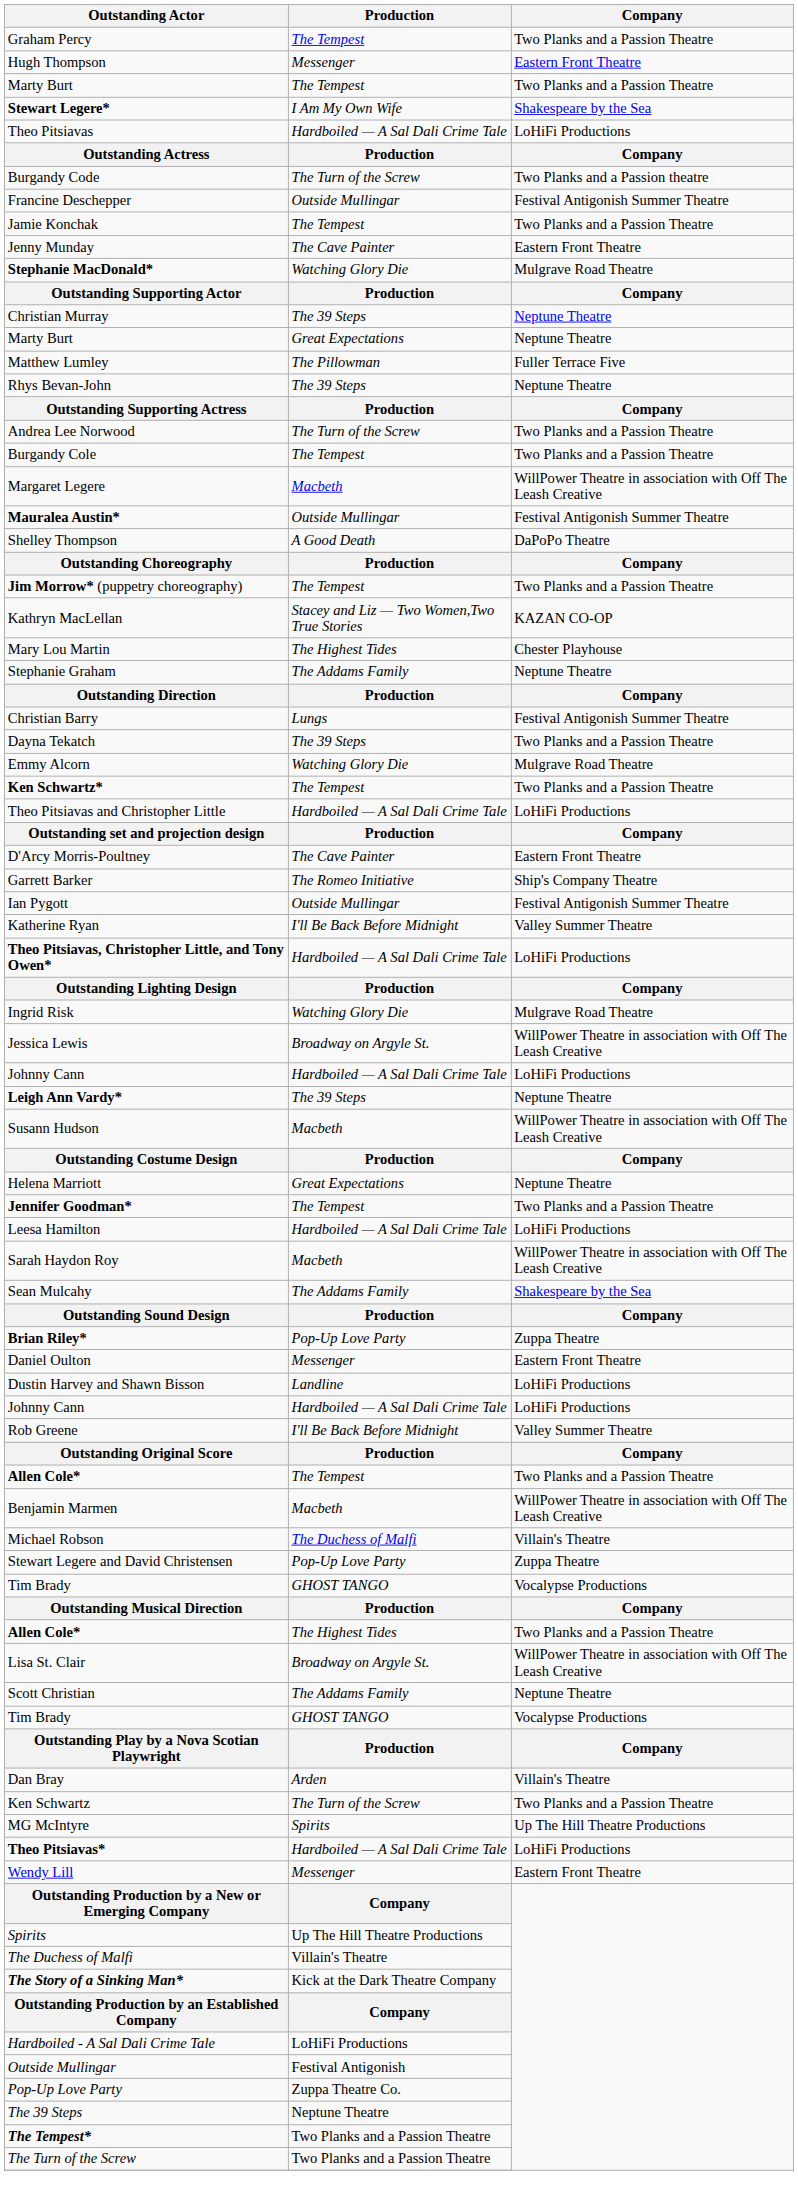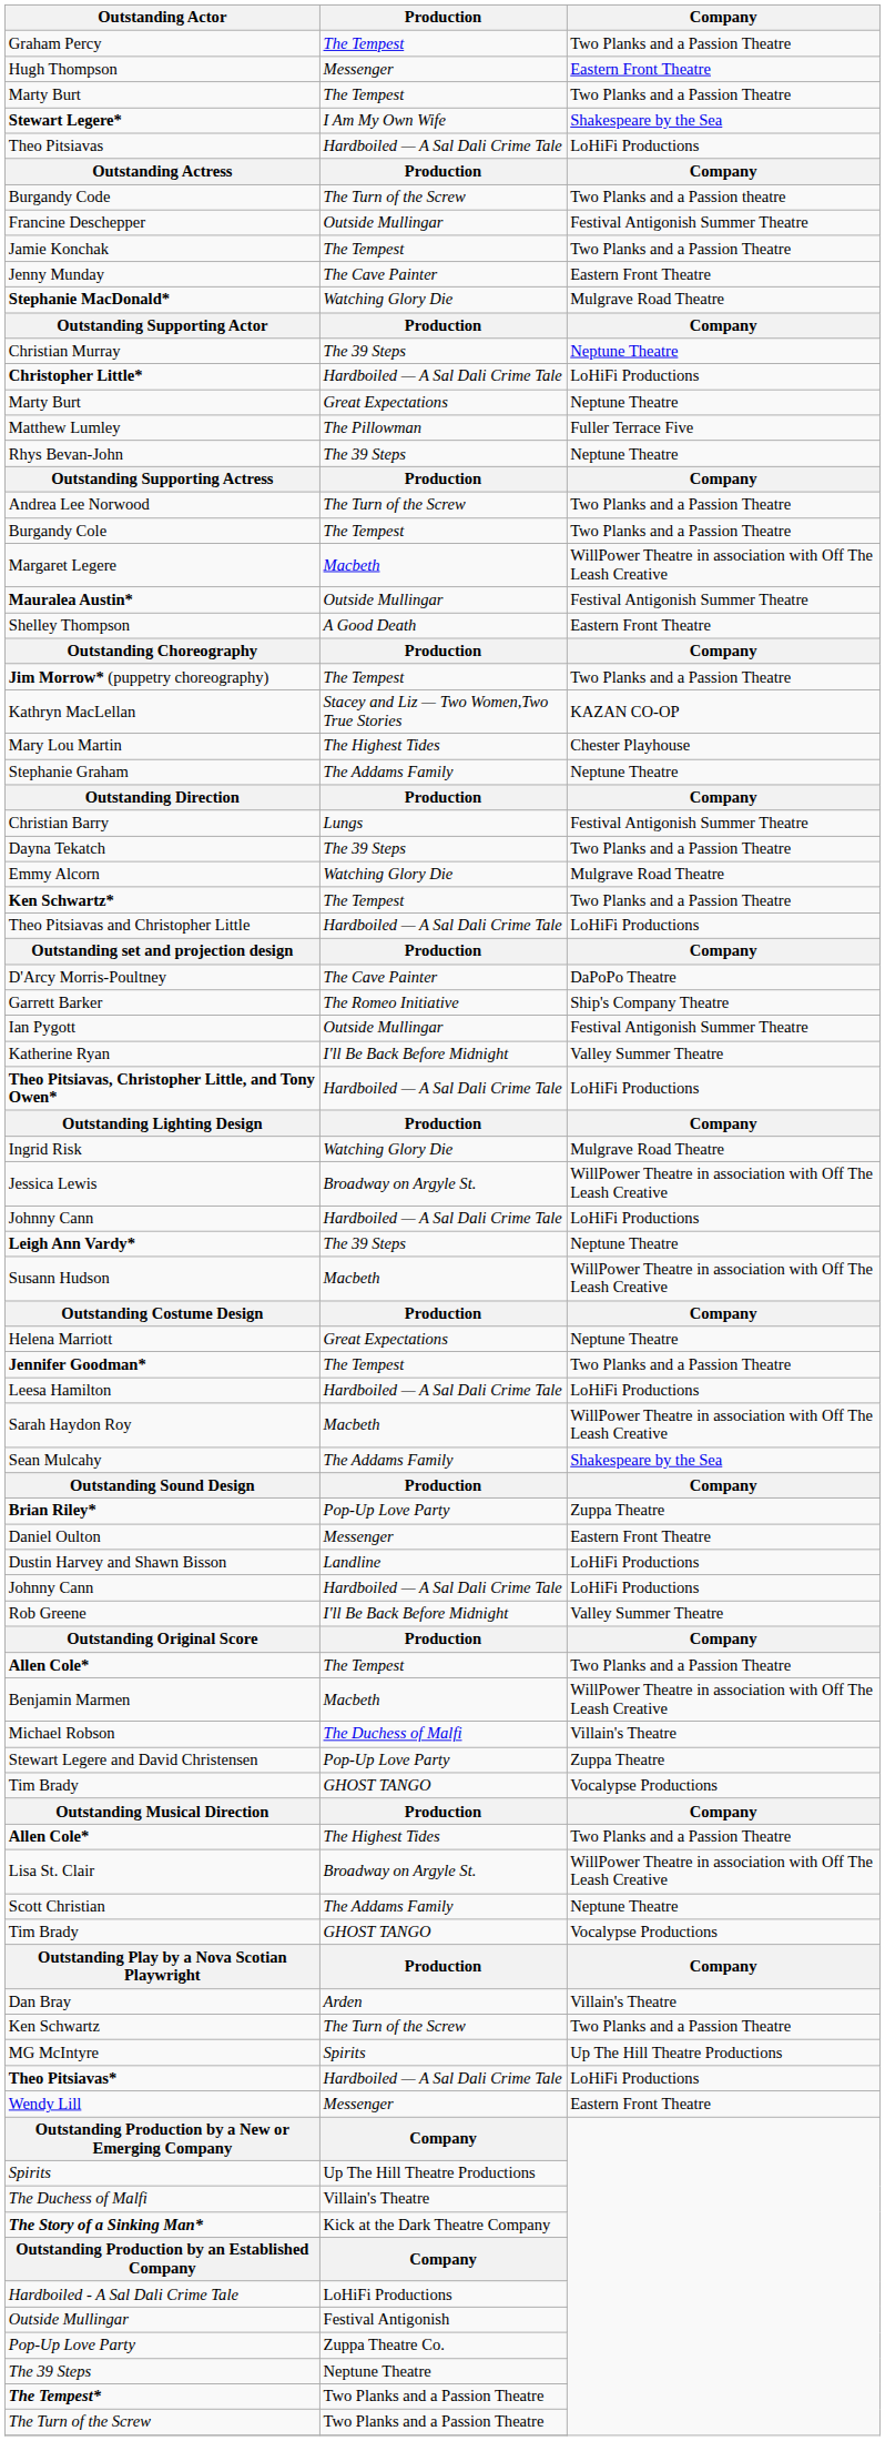+ row: Christopher Little* | Hardboiled — A Sal Dali Crime Tale | LoHiFi Productions
Shelley Thompson | Company: DaPoPo Theatre -> Eastern Front Theatre
D'Arcy Morris-Poultney | Company: Eastern Front Theatre -> DaPoPo Theatre
